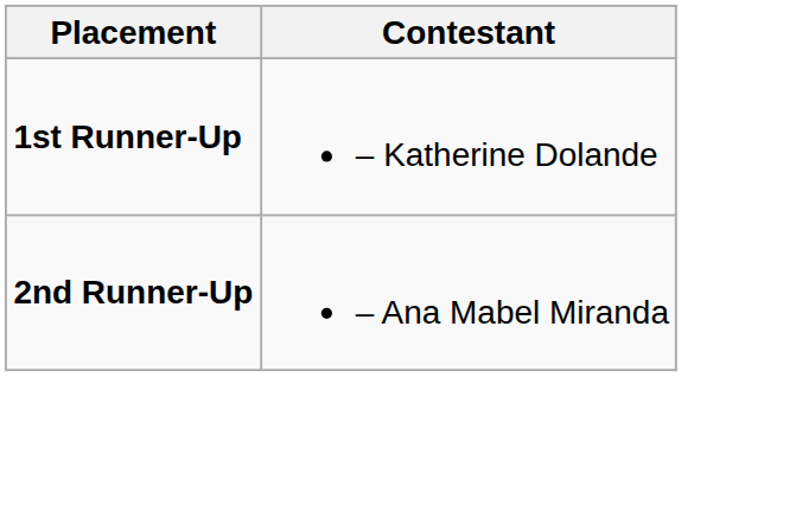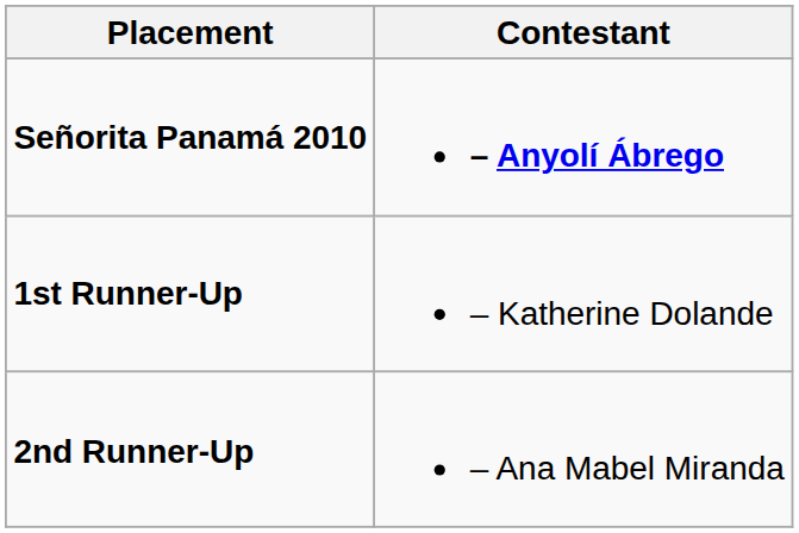+ row: Señorita Panamá 2010 | – Anyolí Ábrego
